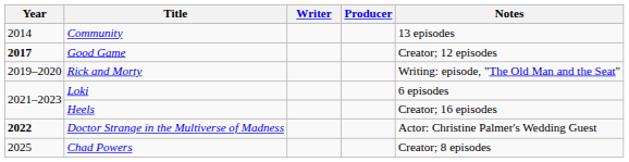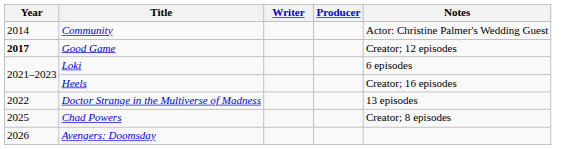Community | Notes: 13 episodes -> Actor: Christine Palmer's Wedding Guest
- row: 2019–2020 | Rick and Morty | Writing: episode, "The Old Man and the Seat"
Doctor Strange in the Multiverse of Madness | Year: bold -> normal
Doctor Strange in the Multiverse of Madness | Notes: Actor: Christine Palmer's Wedding Guest -> 13 episodes
+ row: 2026 | Avengers: Doomsday
